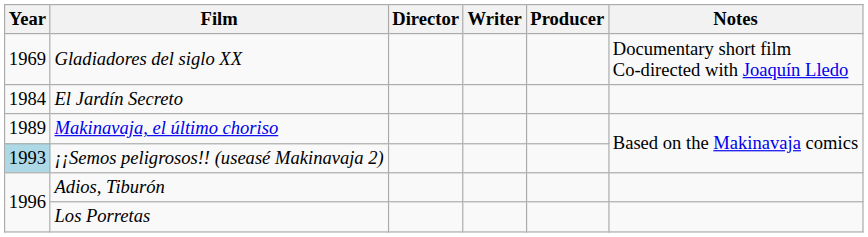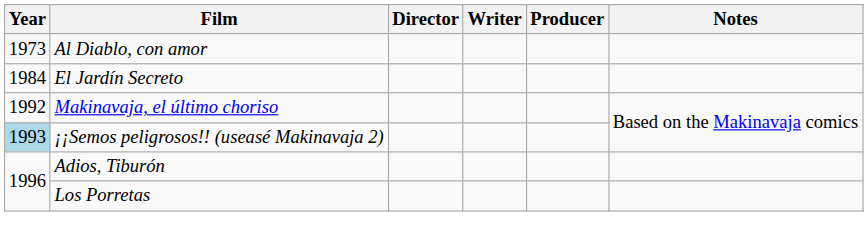- row: 1969 | Gladiadores del siglo XX | Documentary short film Co-directed with Joaquín Lledo
+ row: 1973 | Al Diablo, con amor
Makinavaja, el último choriso | Year: 1989 -> 1992
